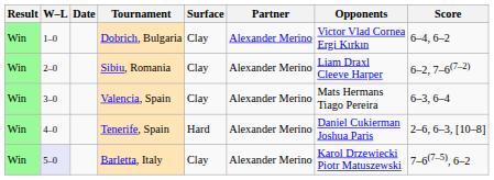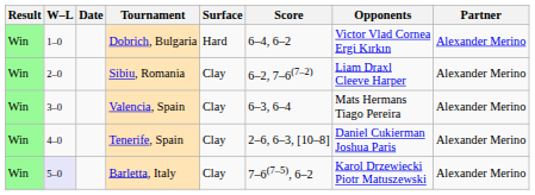columns swapped: Partner <-> Score
Dobrich, Bulgaria | Surface: Clay -> Hard
Tenerife, Spain | Surface: Hard -> Clay
